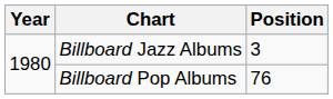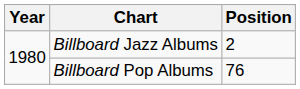Billboard Jazz Albums | Position: 3 -> 2
